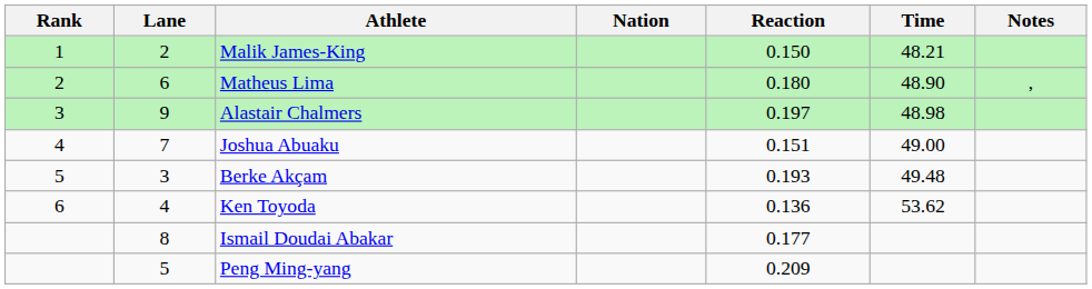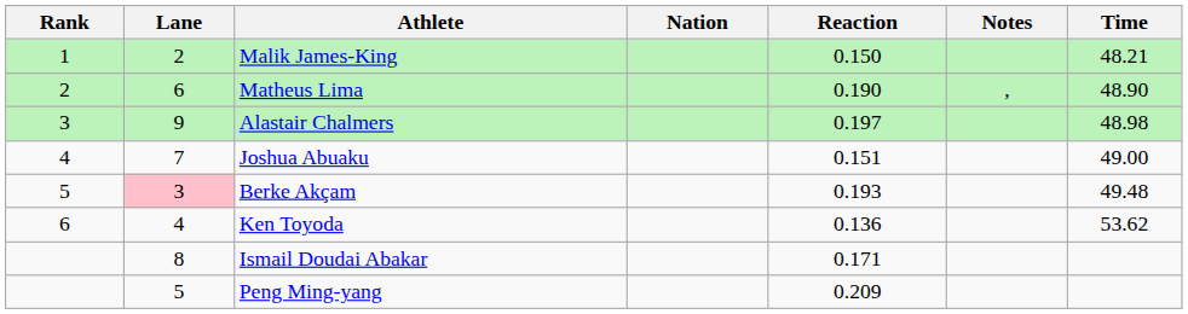columns swapped: Time <-> Notes
Matheus Lima | Reaction: 0.180 -> 0.190
Berke Akçam | Lane: no background -> pink background
Ismail Doudai Abakar | Reaction: 0.177 -> 0.171
